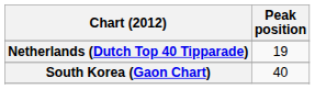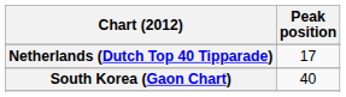Netherlands (Dutch Top 40 Tipparade) | Peak position: 19 -> 17
